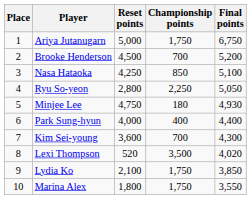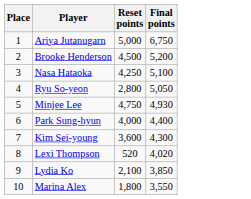- column: Championship points | 1,750 | 700 | 850 | 2,250 | 180 | 400 | 700 | 3,500 | 1,750 | 1,750
